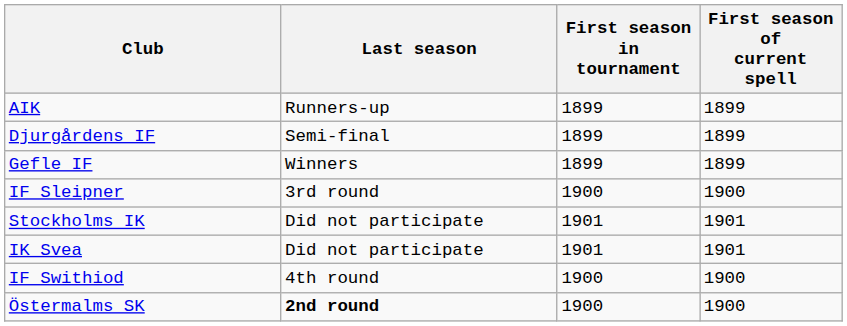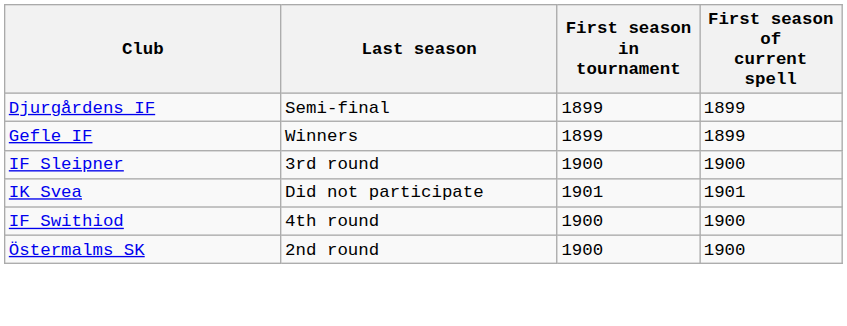- row: AIK | Runners-up | 1899 | 1899
- row: Stockholms IK | Did not participate | 1901 | 1901
Östermalms SK | Last season: bold -> normal
